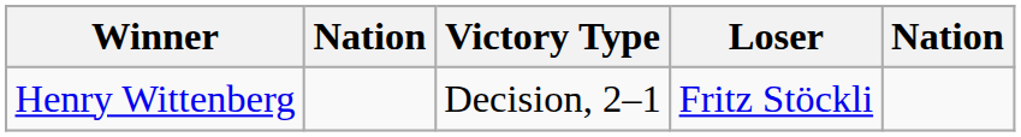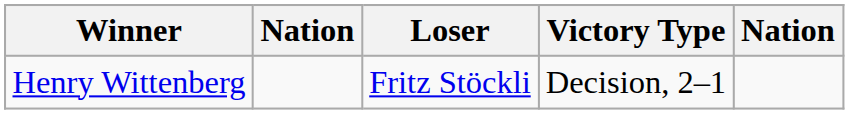columns swapped: Victory Type <-> Loser
